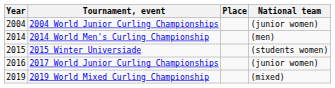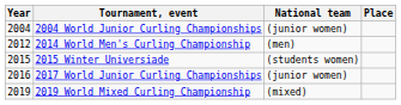columns swapped: National team <-> Place
2014 World Men's Curling Championship | Year: 2014 -> 2012
